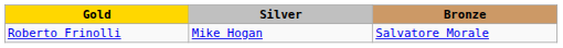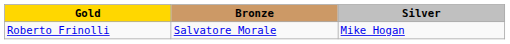columns swapped: Silver <-> Bronze
